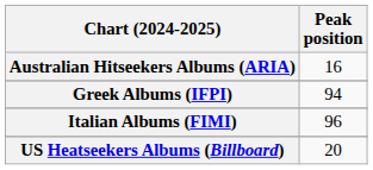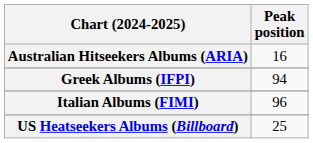US Heatseekers Albums (Billboard) | Peak position: 20 -> 25
